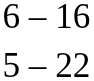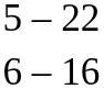rows swapped: 6 – 16 <-> 5 – 22
